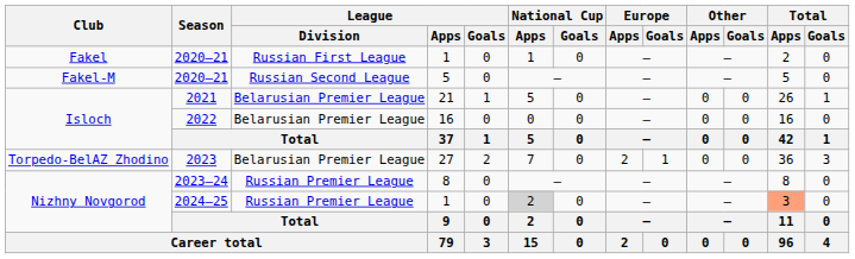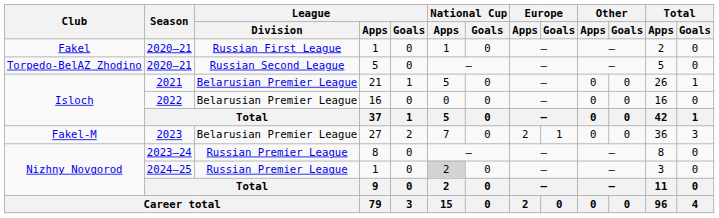2020–21 / 5 | Club: Fakel-M -> Torpedo-BelAZ Zhodino
2023 | Club: Torpedo-BelAZ Zhodino -> Fakel-M
2024–25 | Total / Apps: lightsalmon background -> no background
